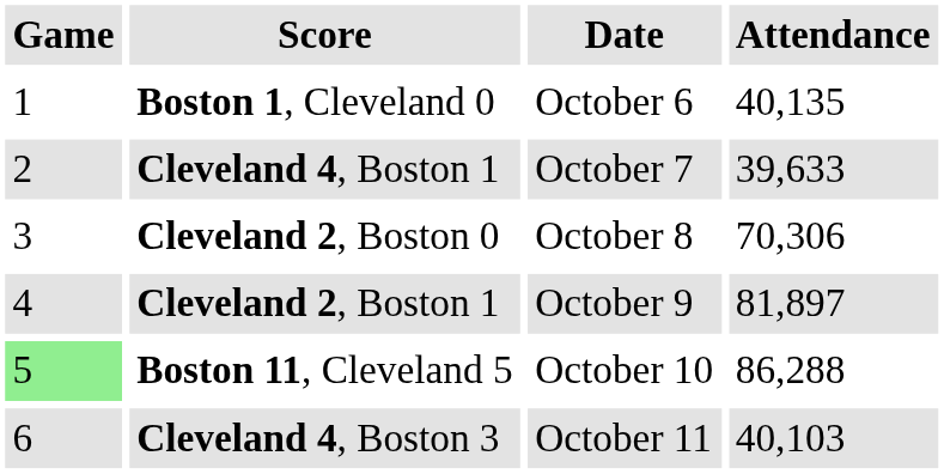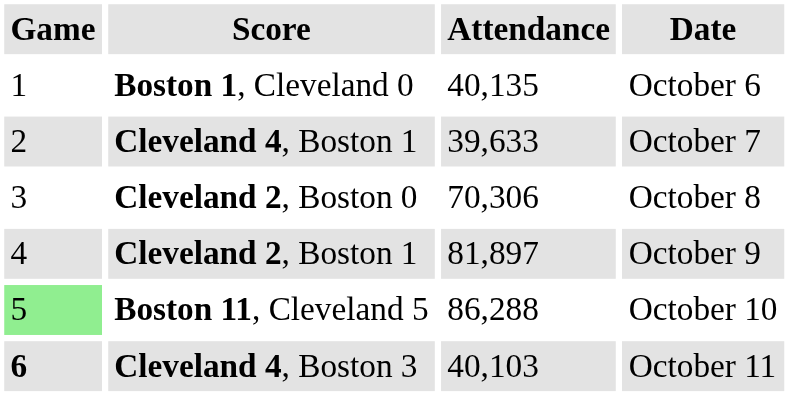columns swapped: Date <-> Attendance
Cleveland 4, Boston 3 | Game: normal -> bold
